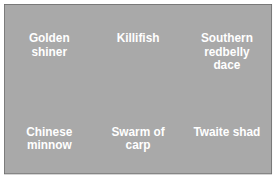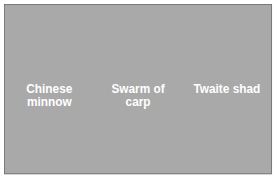- row: Golden shiner | Killifish | Southern redbelly dace
